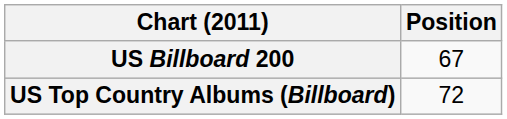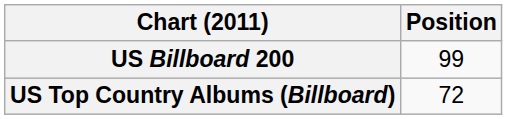US Billboard 200 | Position: 67 -> 99
